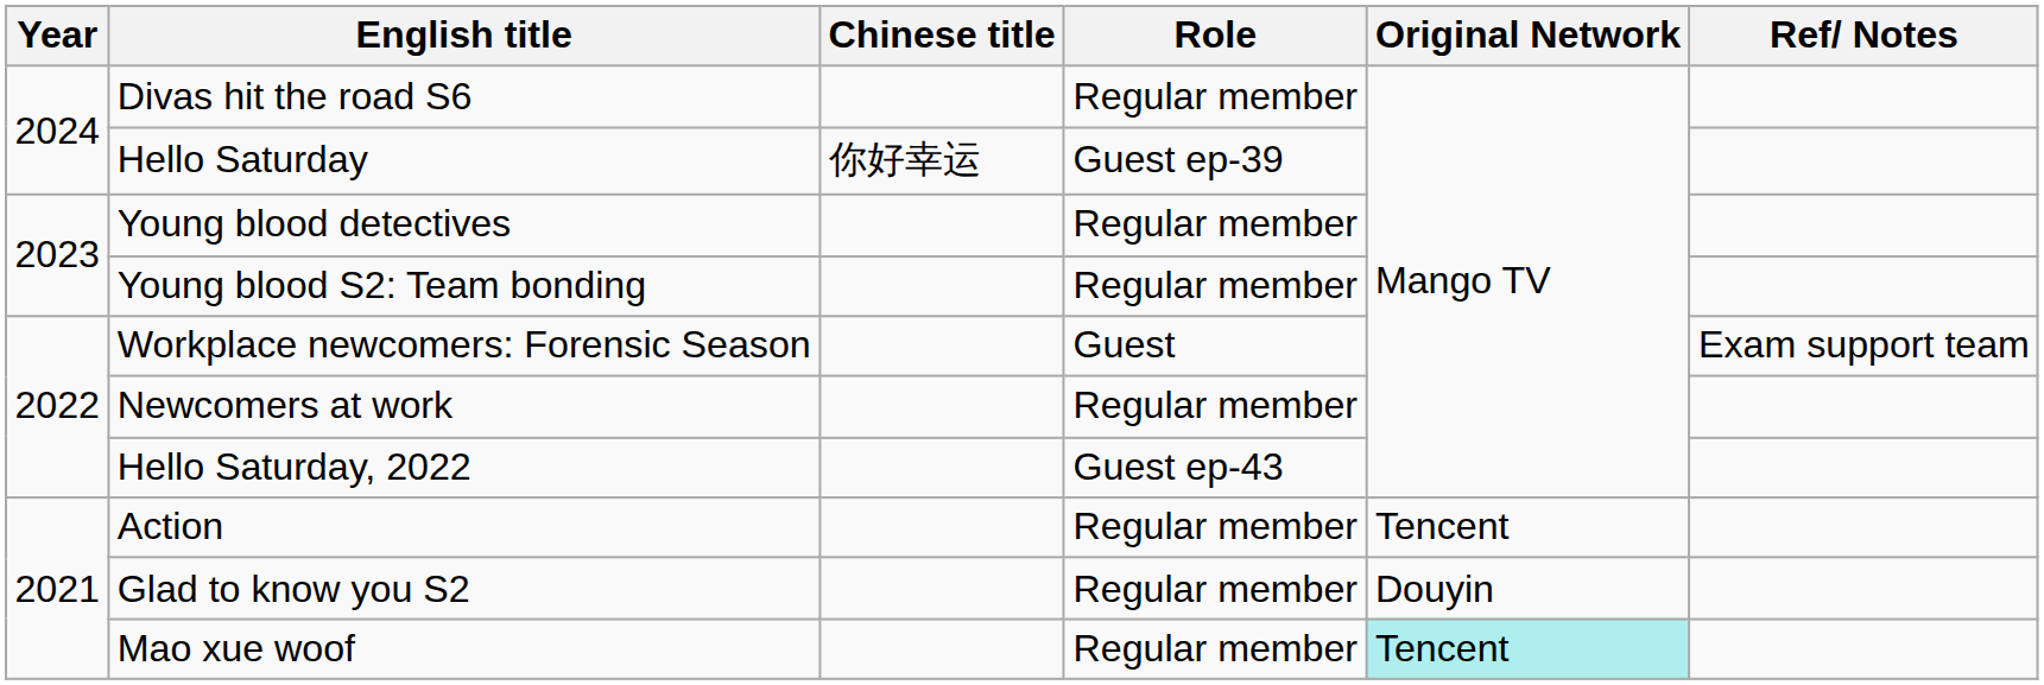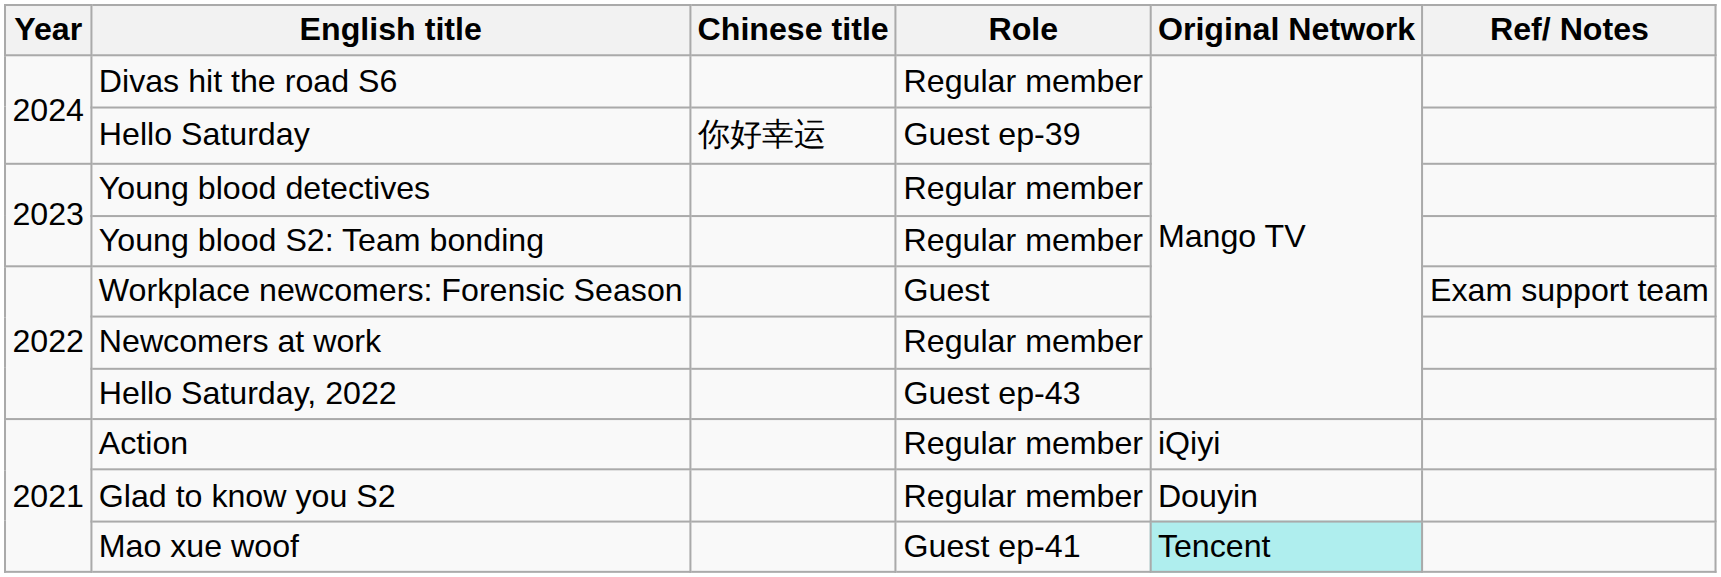Action | Original Network: Tencent -> iQiyi
Mao xue woof | Role: Regular member -> Guest ep-41
